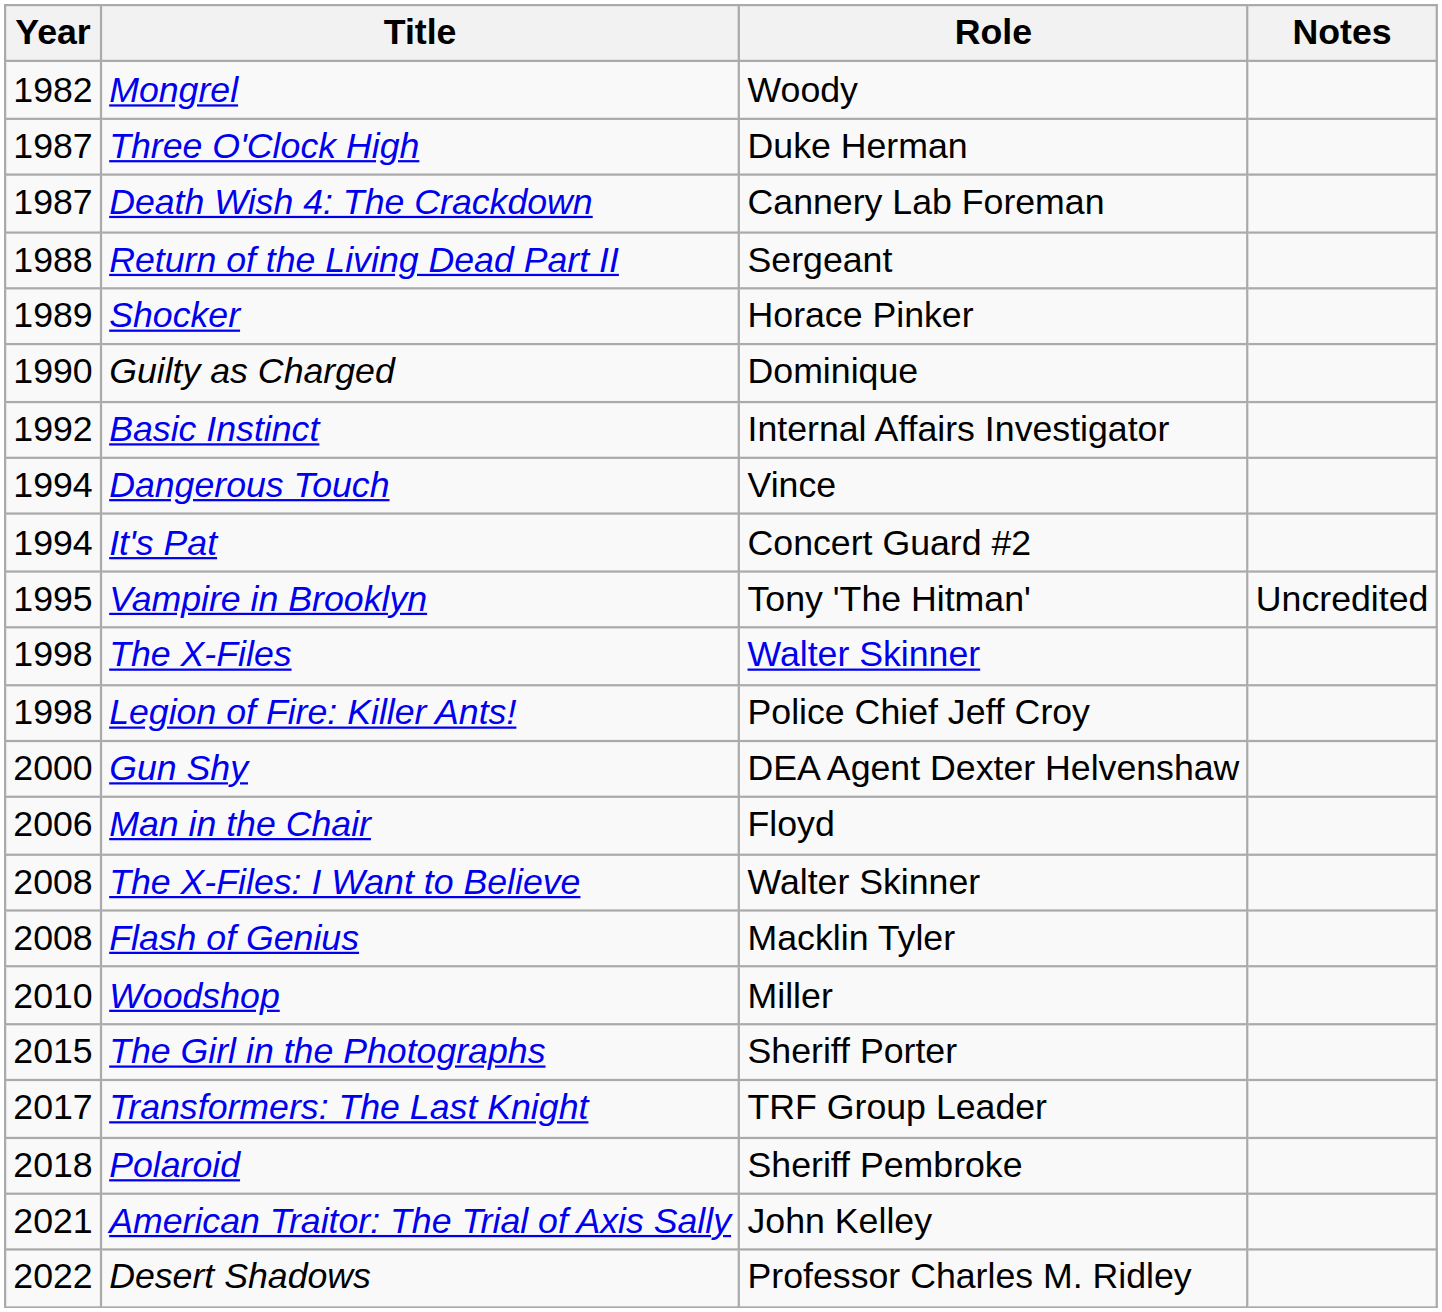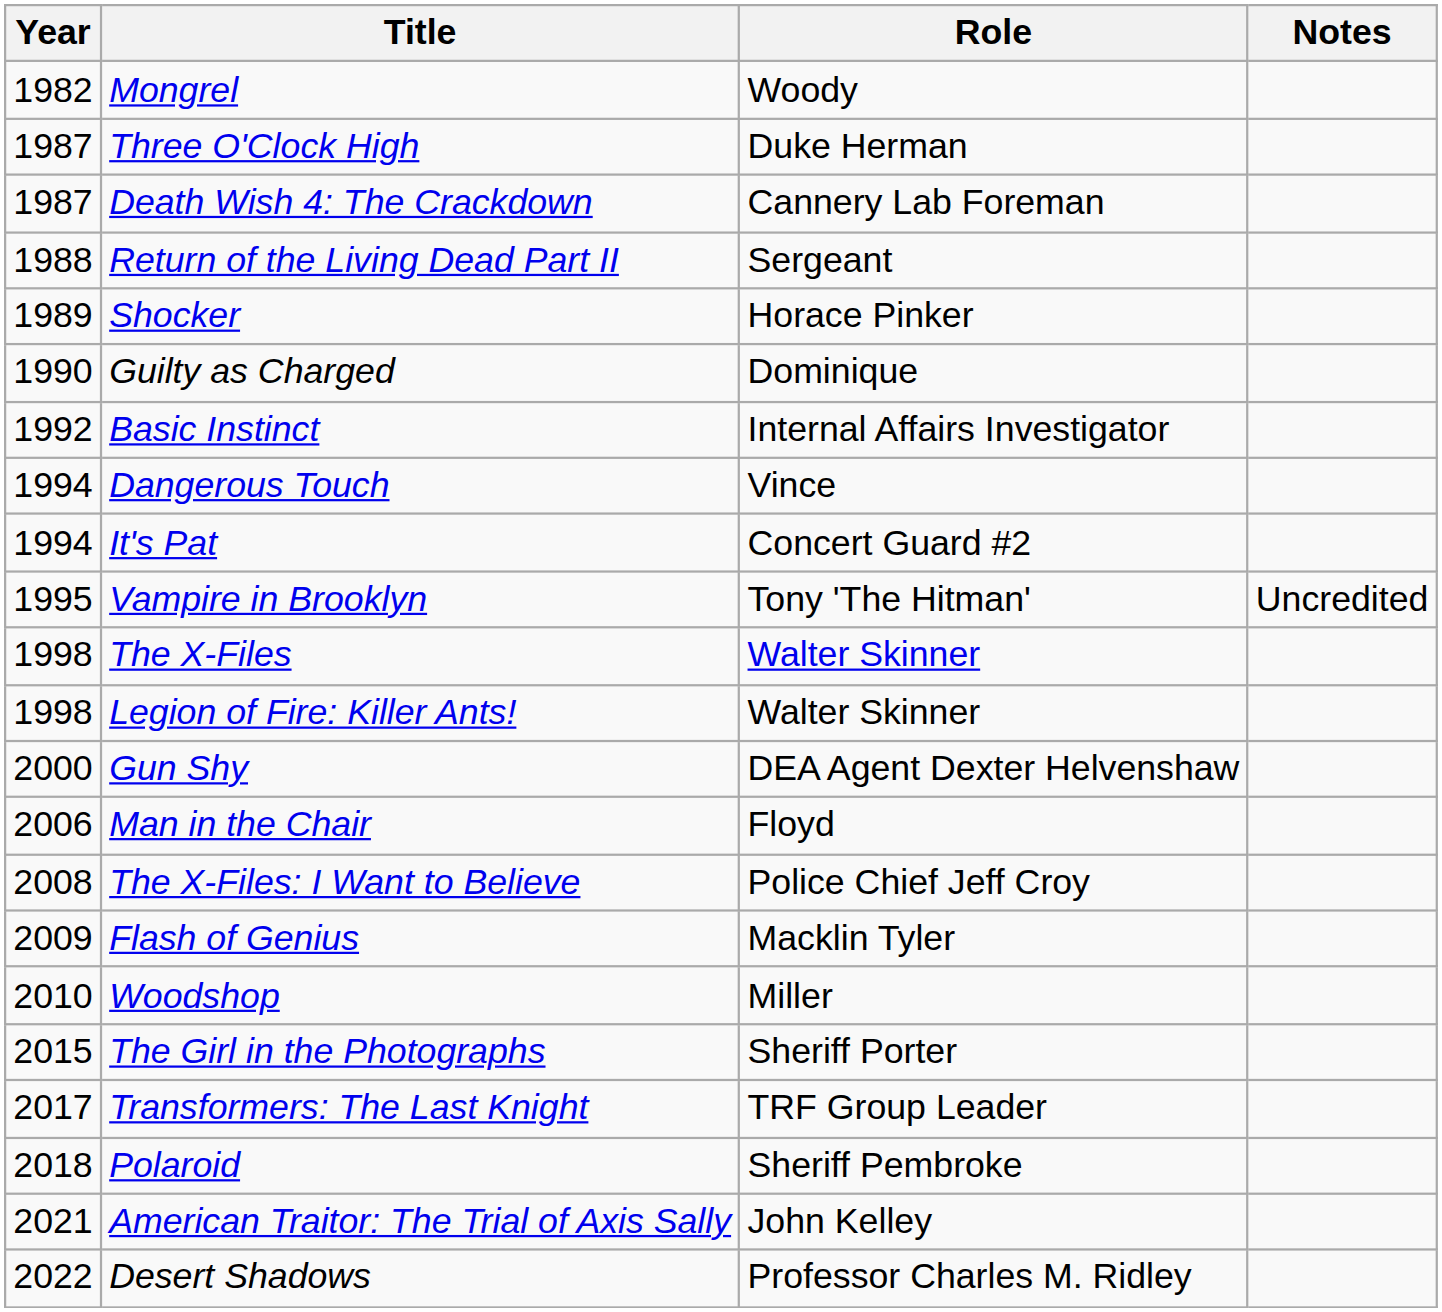Legion of Fire: Killer Ants! | Role: Police Chief Jeff Croy -> Walter Skinner
The X-Files: I Want to Believe | Role: Walter Skinner -> Police Chief Jeff Croy
Flash of Genius | Year: 2008 -> 2009
